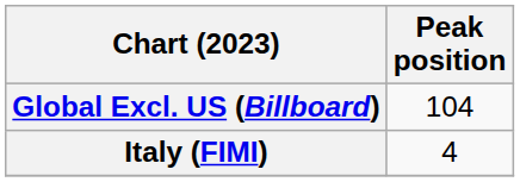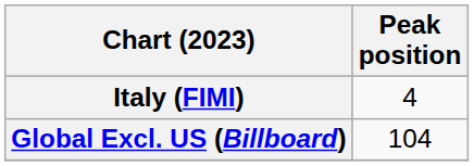rows swapped: Global Excl. US (Billboard) <-> Italy (FIMI)
